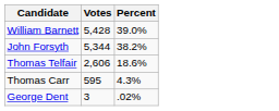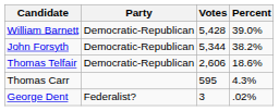+ column: Party | Democratic-Republican | Democratic-Republican | Democratic-Republican | Federalist?
